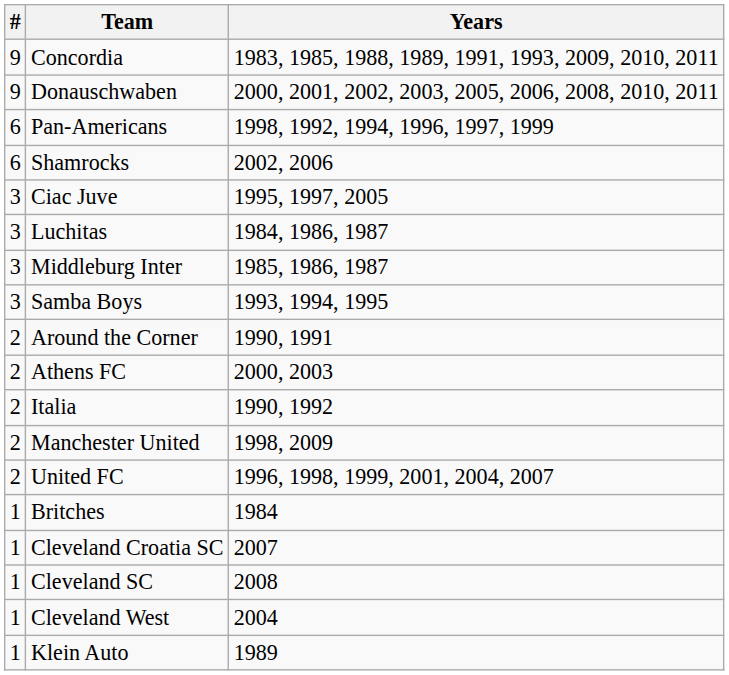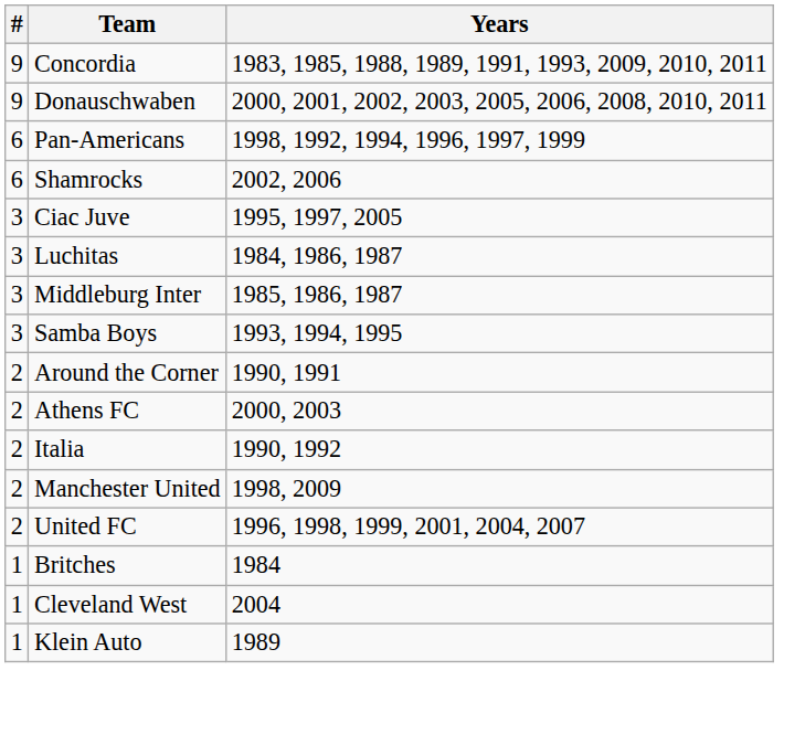- row: 1 | Cleveland Croatia SC | 2007
- row: 1 | Cleveland SC | 2008
